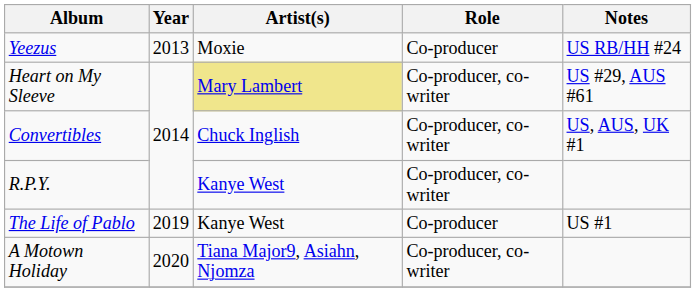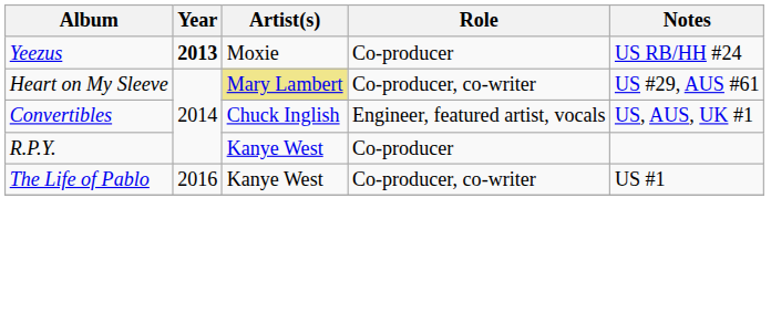Yeezus | Year: normal -> bold
Convertibles | Role: Co-producer, co-writer -> Engineer, featured artist, vocals
R.P.Y. | Role: Co-producer, co-writer -> Co-producer
The Life of Pablo | Year: 2019 -> 2016
The Life of Pablo | Role: Co-producer -> Co-producer, co-writer
- row: A Motown Holiday | 2020 | Tiana Major9, Asiahn, Njomza | Co-producer, co-writer
